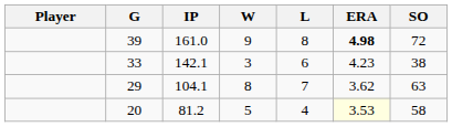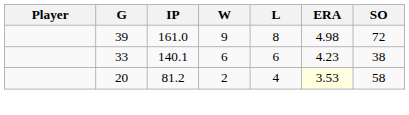39 | ERA: bold -> normal
33 | IP: 142.1 -> 140.1
33 | W: 3 -> 6
- row: 29 | 104.1 | 8 | 7 | 3.62 | 63
20 | W: 5 -> 2
